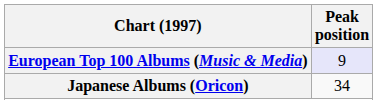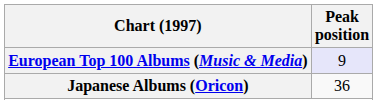Japanese Albums (Oricon) | Peak position: 34 -> 36
